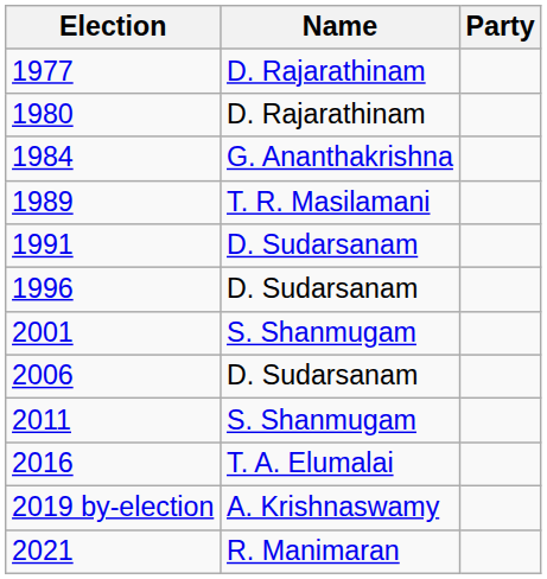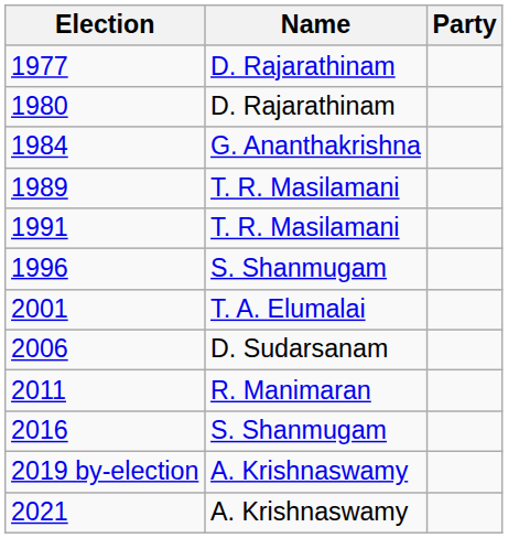1991 | Name: D. Sudarsanam -> T. R. Masilamani
1996 | Name: D. Sudarsanam -> S. Shanmugam
2001 | Name: S. Shanmugam -> T. A. Elumalai
2011 | Name: S. Shanmugam -> R. Manimaran
2016 | Name: T. A. Elumalai -> S. Shanmugam
2021 | Name: R. Manimaran -> A. Krishnaswamy
